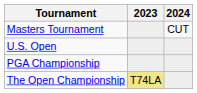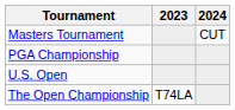rows swapped: PGA Championship <-> U.S. Open
The Open Championship | 2023: khaki background -> no background
